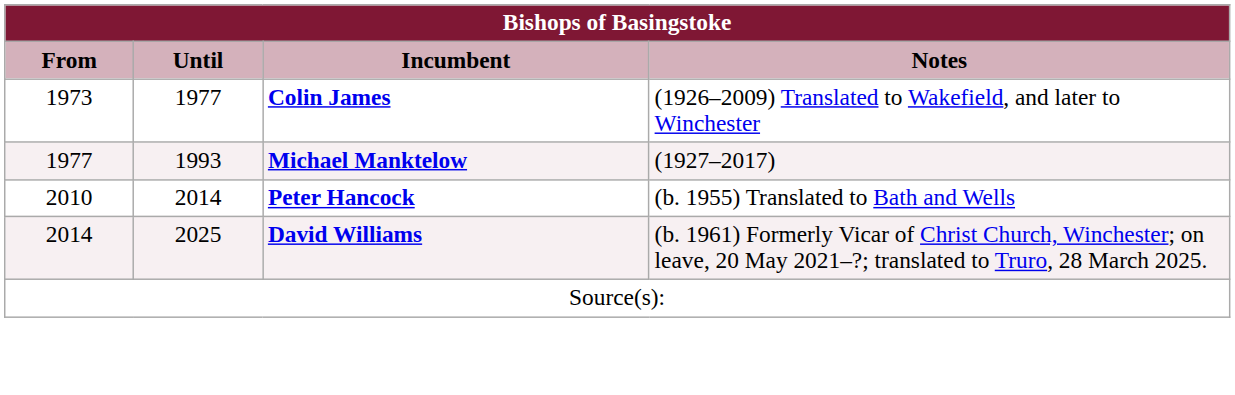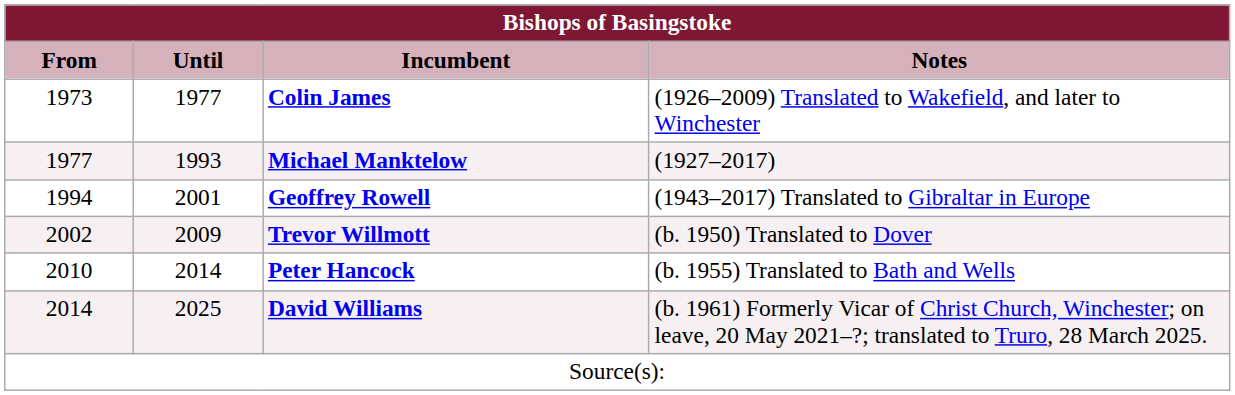+ row: 1994 | 2001 | Geoffrey Rowell | (1943–2017) Translated to Gibraltar in Europe
+ row: 2002 | 2009 | Trevor Willmott | (b. 1950) Translated to Dover
